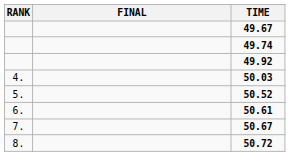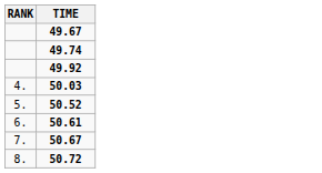- column: FINAL
